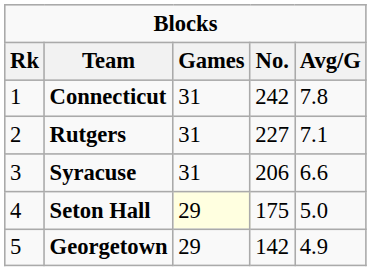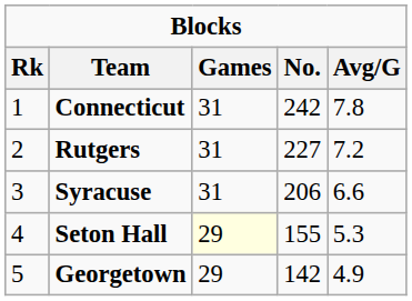Rutgers | Avg/G: 7.1 -> 7.2
Seton Hall | No.: 175 -> 155
Seton Hall | Avg/G: 5.0 -> 5.3
